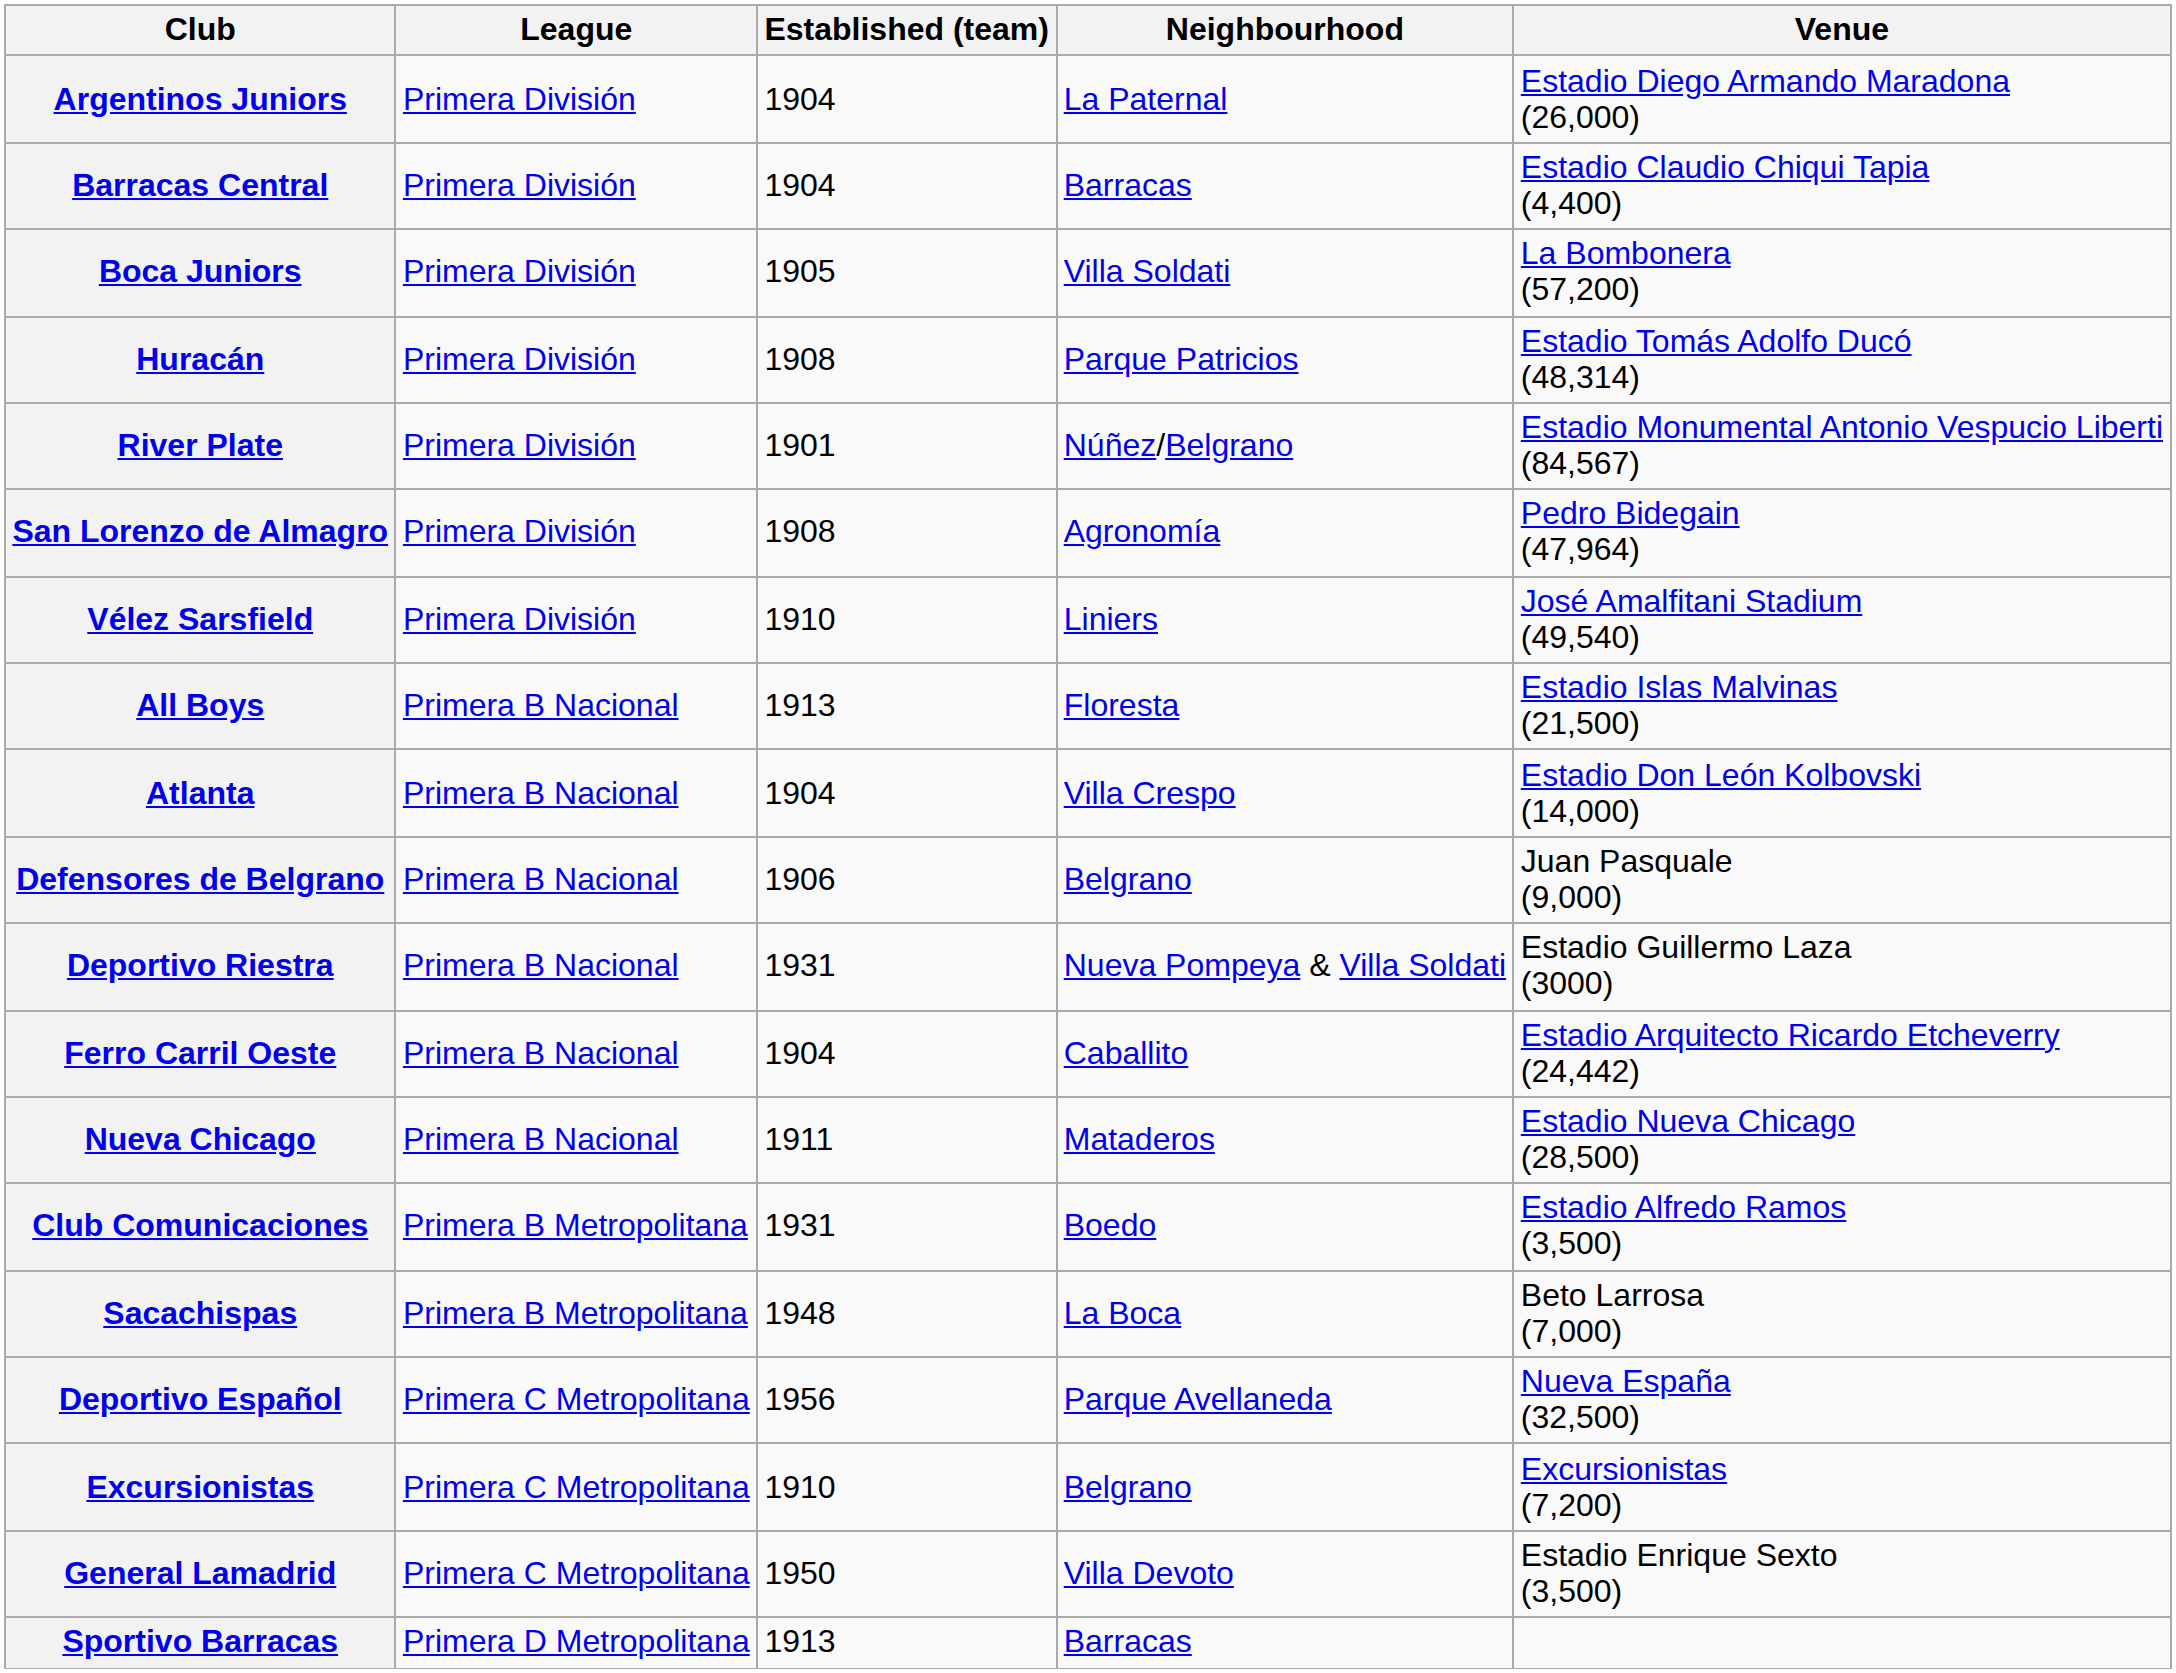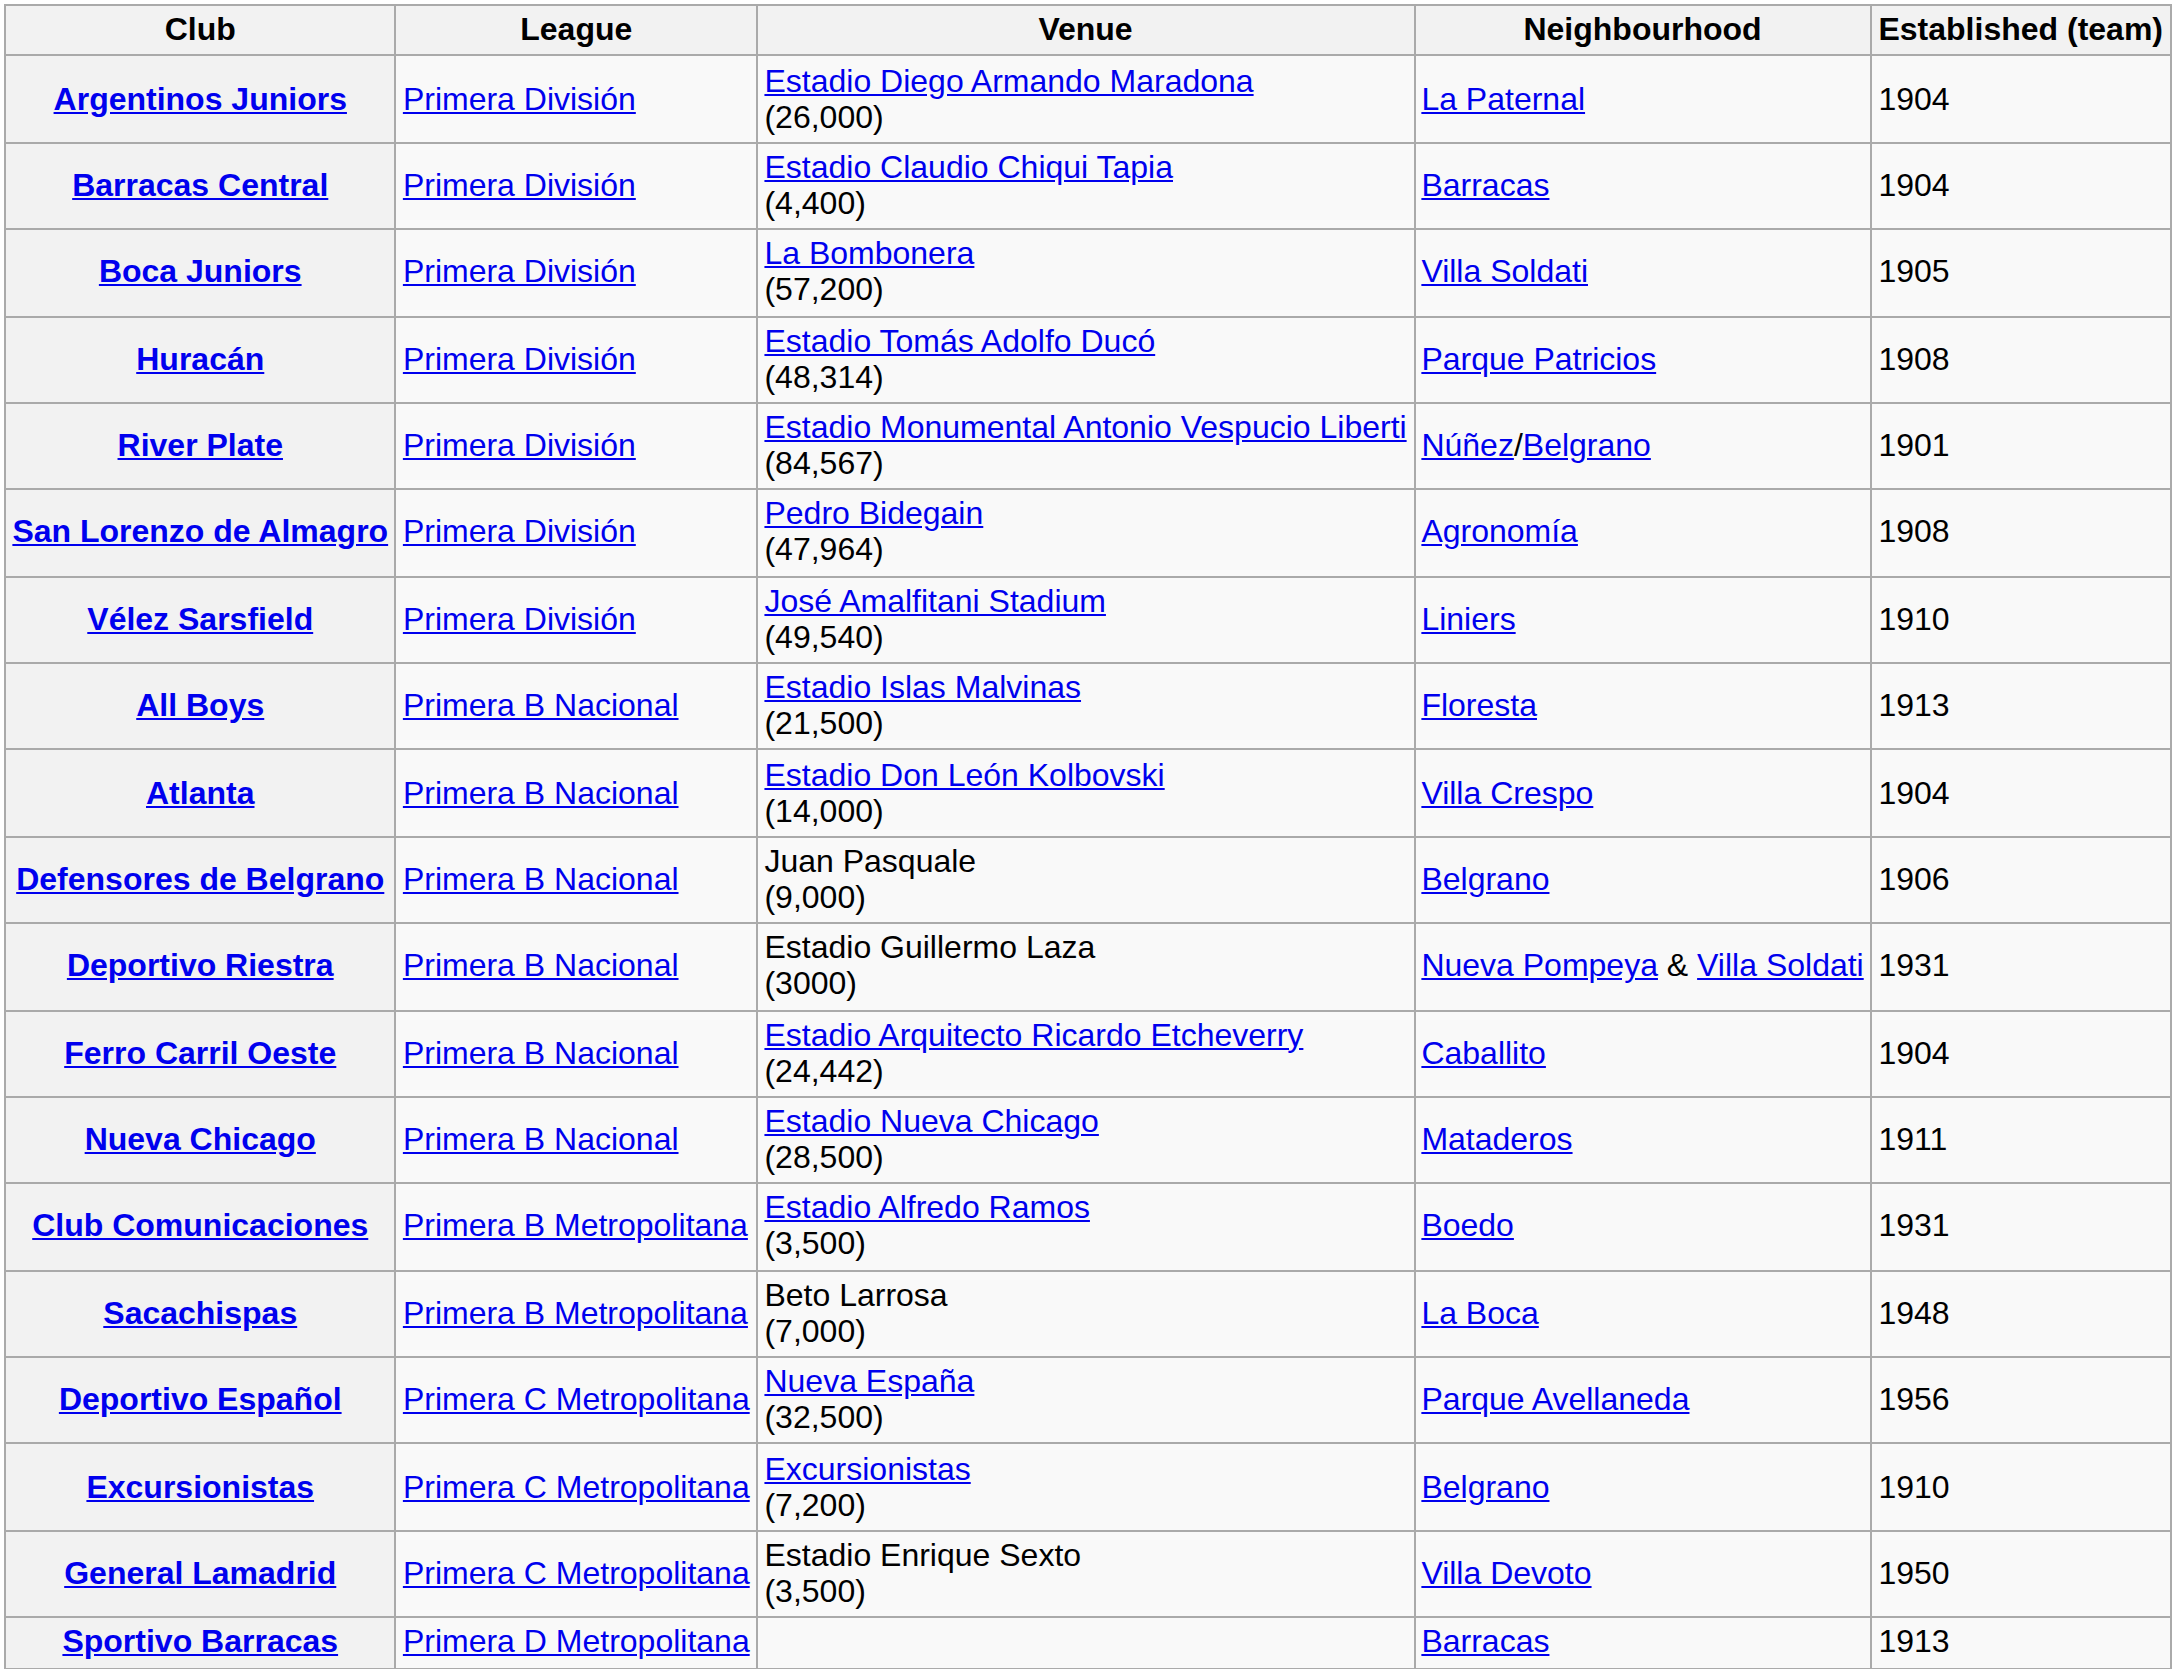columns swapped: Venue <-> Established (team)
